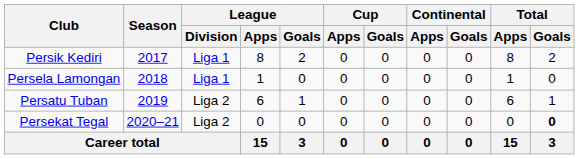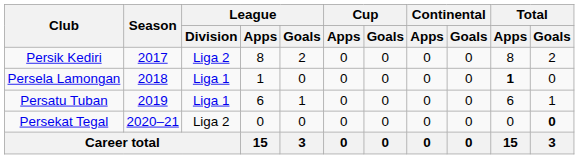Persik Kediri | League / Division: Liga 1 -> Liga 2
Persela Lamongan | Total / Apps: normal -> bold
Persatu Tuban | League / Division: Liga 2 -> Liga 1
